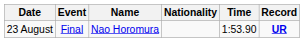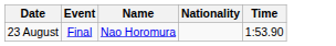- column: Record | UR
